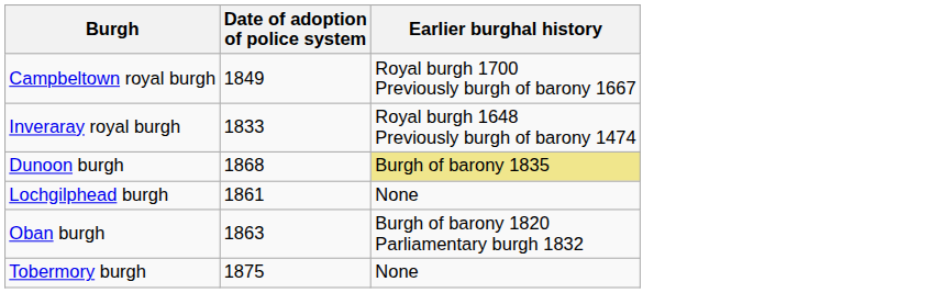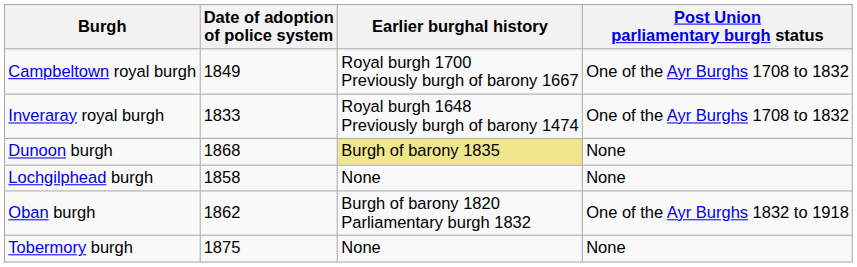+ column: Post Union parliamentary burgh status | One of the Ayr Burghs 1708 to 1832 | One of the Ayr Burghs 1708 to 1832 | None | None | One of the Ayr Burghs 1832 to 1918 | None
Lochgilphead burgh | Date of adoption of police system: 1861 -> 1858
Oban burgh | Date of adoption of police system: 1863 -> 1862
